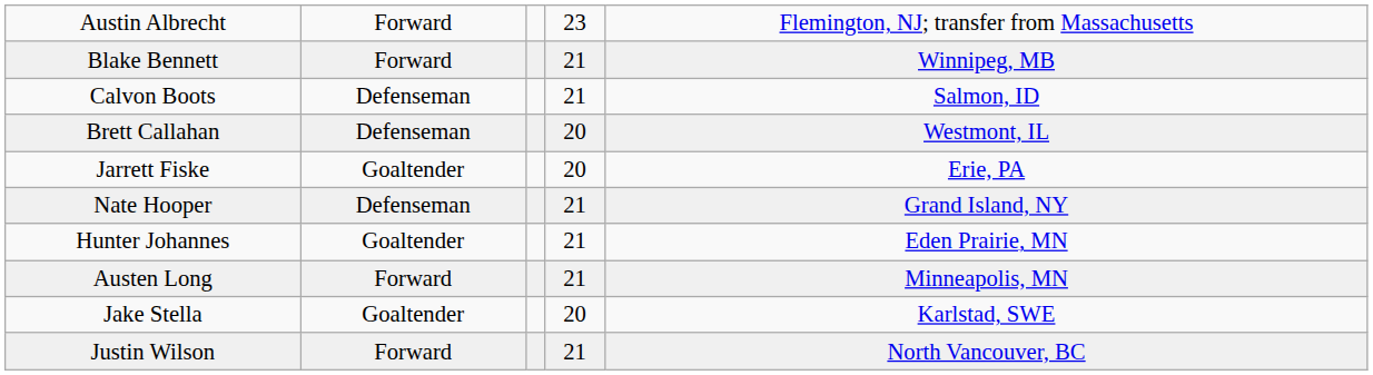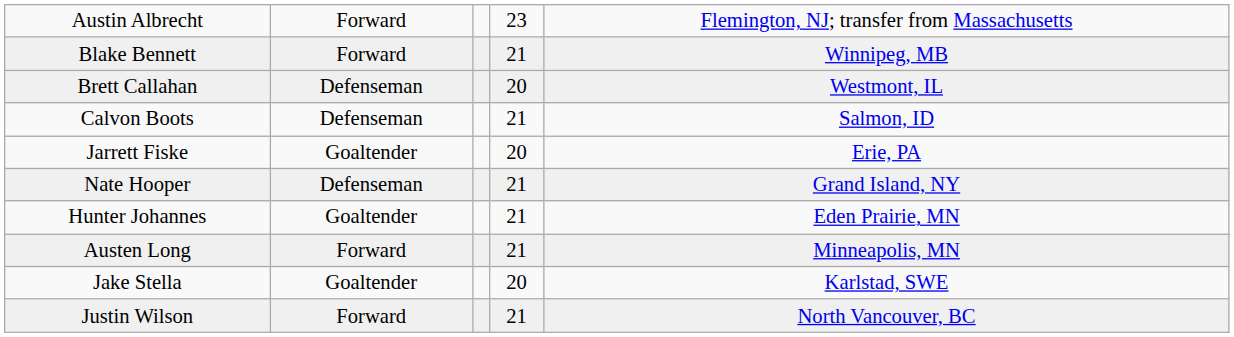rows swapped: Calvon Boots <-> Brett Callahan
